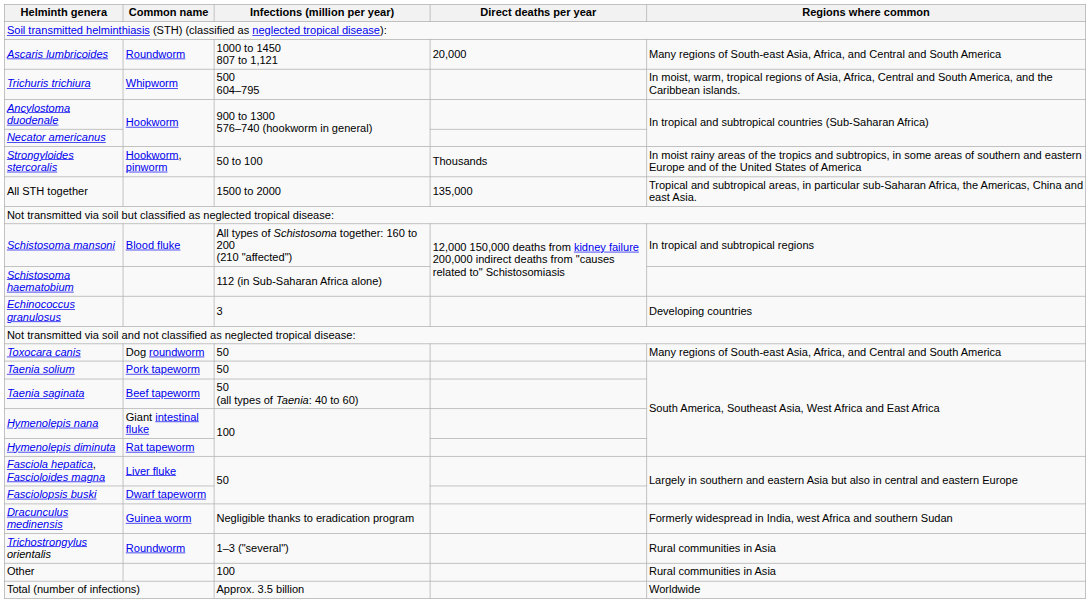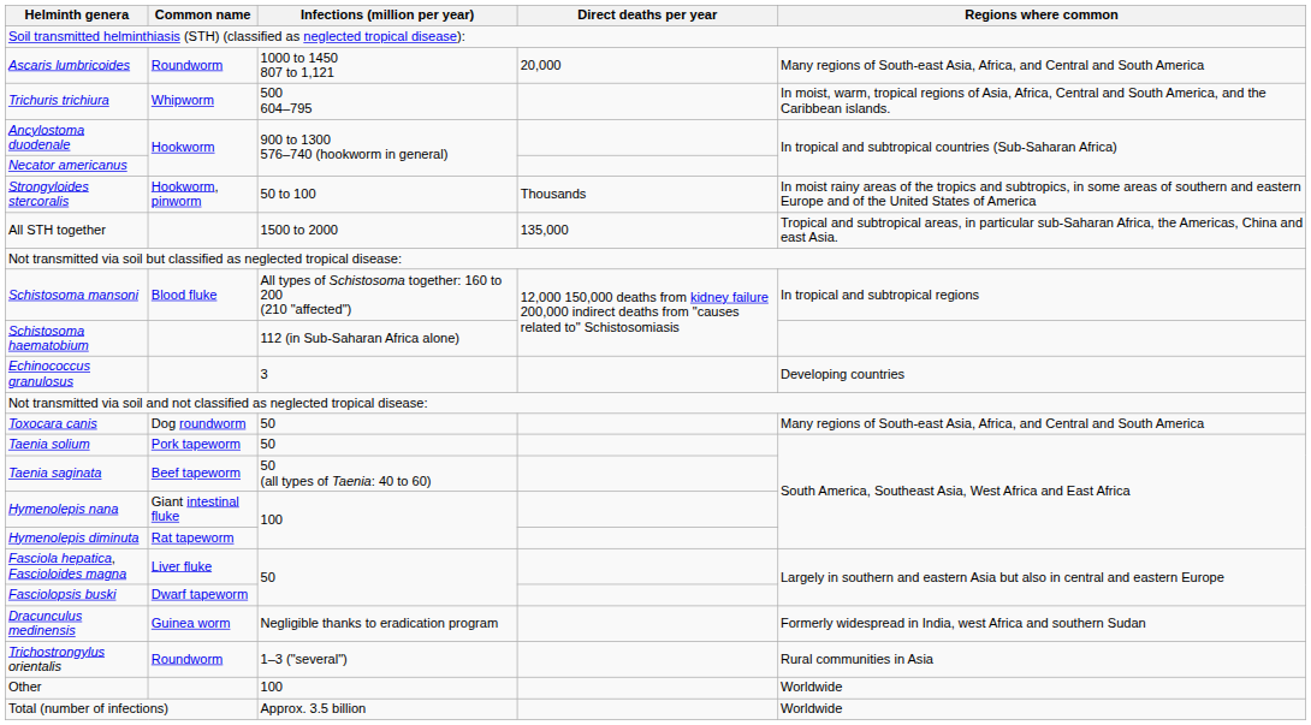Other | Regions where common: Rural communities in Asia -> Worldwide
